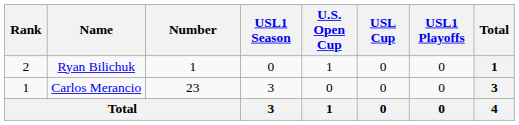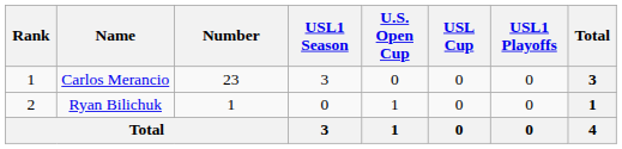rows swapped: Carlos Merancio <-> Ryan Bilichuk
